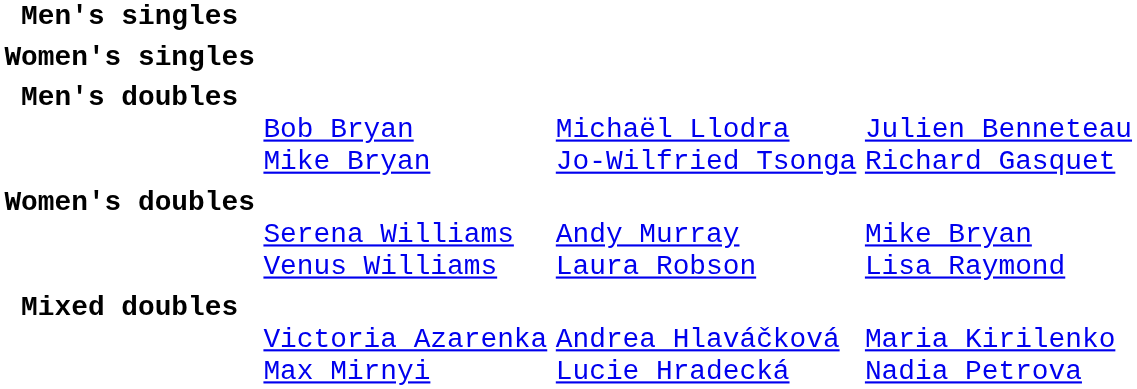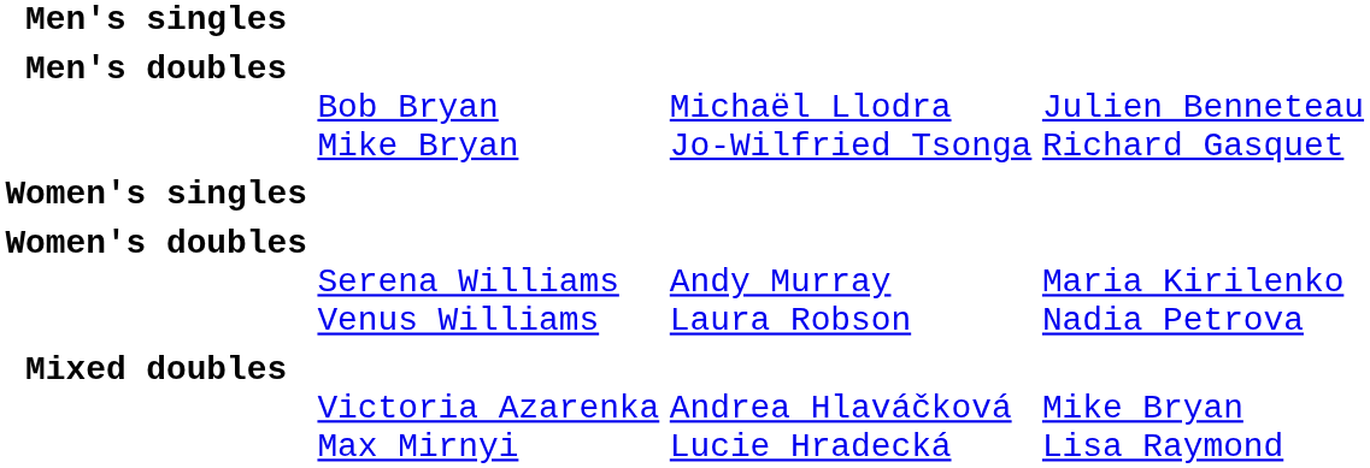rows swapped: Men's doubles <-> Women's singles
Women's doubles | column 4: Mike Bryan Lisa Raymond -> Maria Kirilenko Nadia Petrova
Mixed doubles | column 4: Maria Kirilenko Nadia Petrova -> Mike Bryan Lisa Raymond
